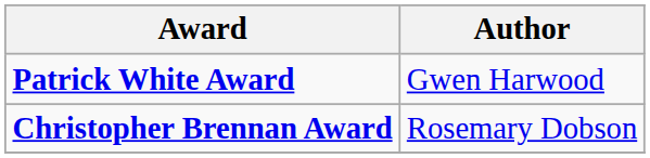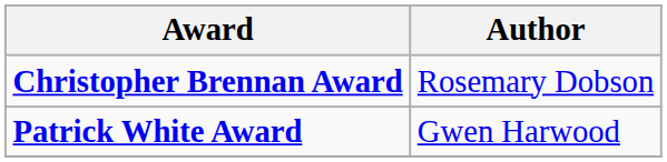rows swapped: Christopher Brennan Award <-> Patrick White Award
